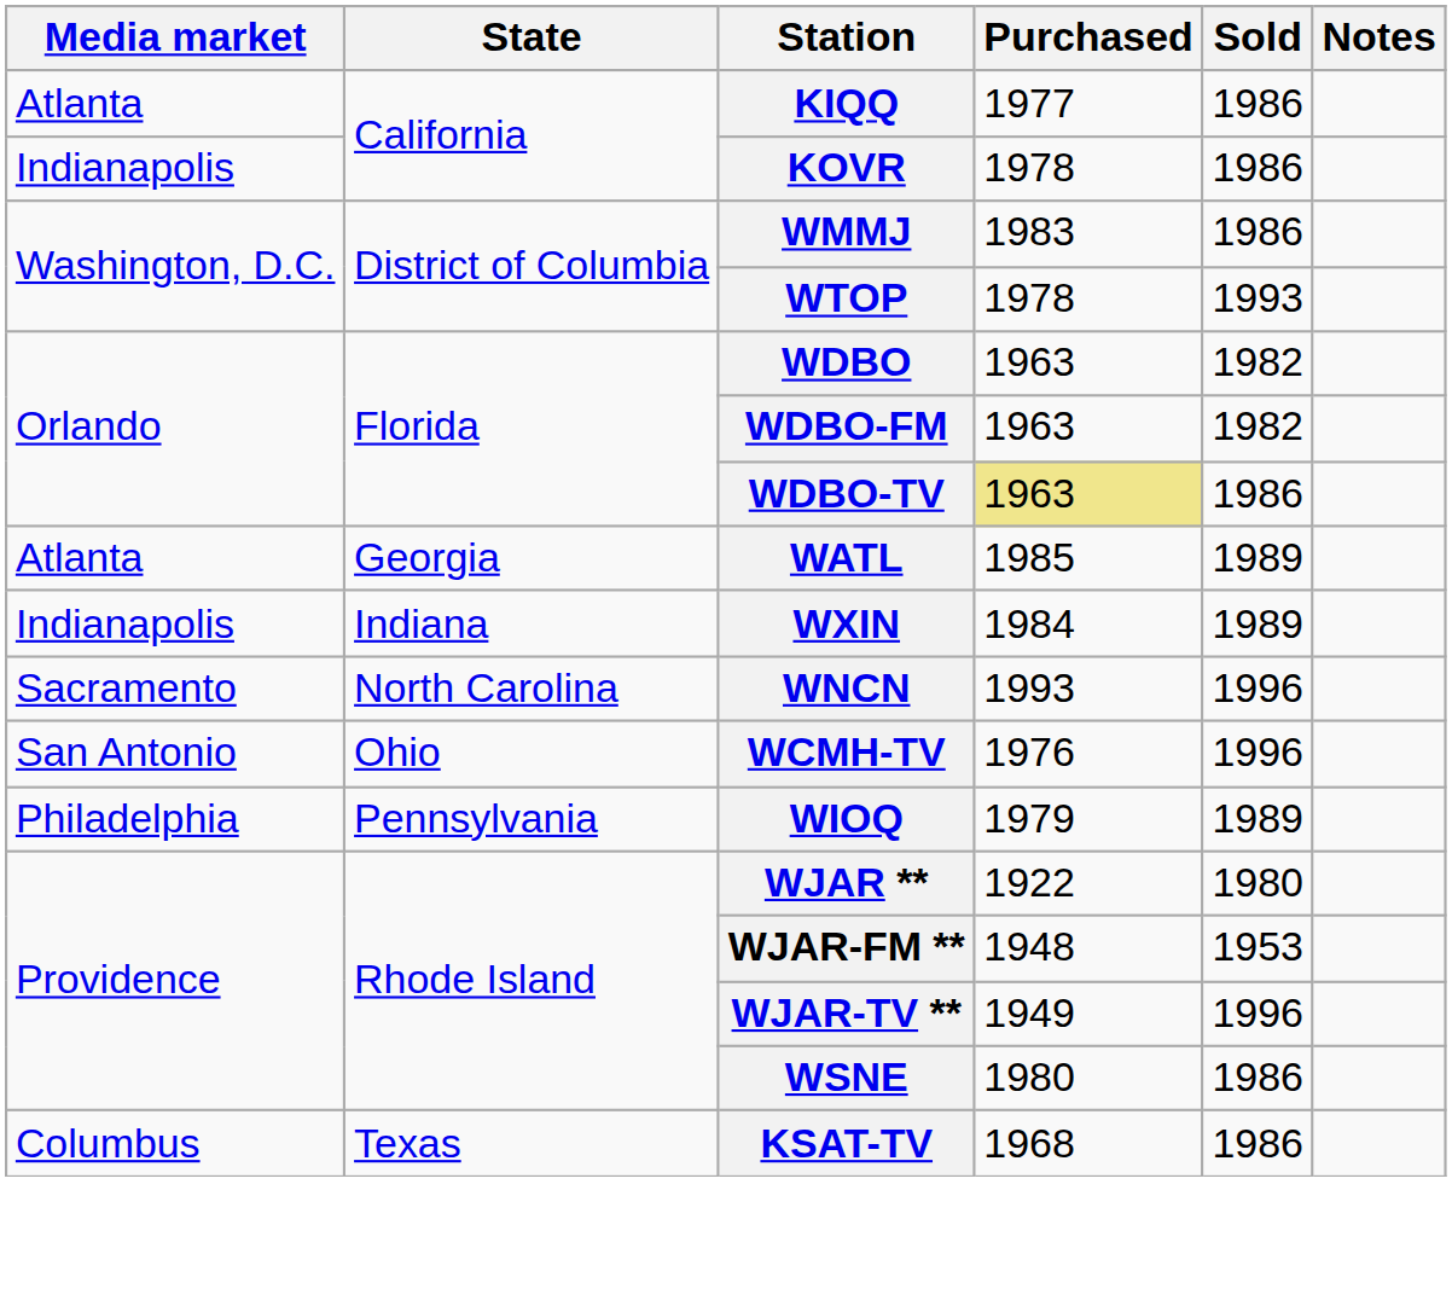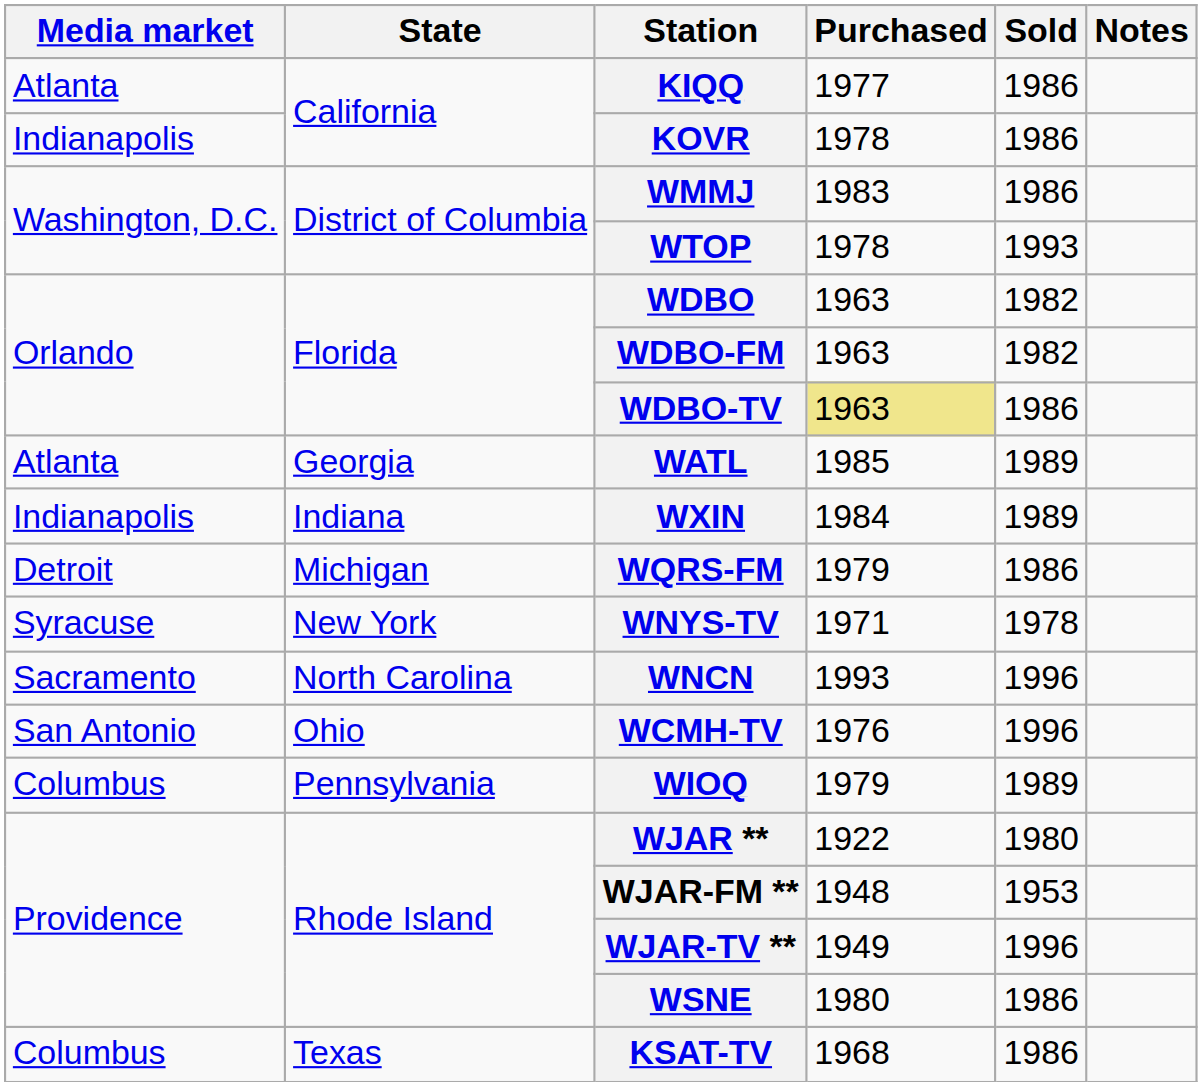+ row: Detroit | Michigan | WQRS-FM | 1979 | 1986
+ row: Syracuse | New York | WNYS-TV | 1971 | 1978
WIOQ | Media market: Philadelphia -> Columbus
